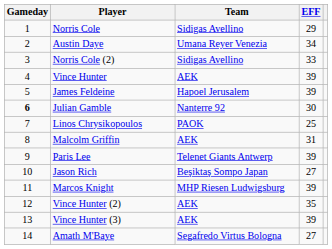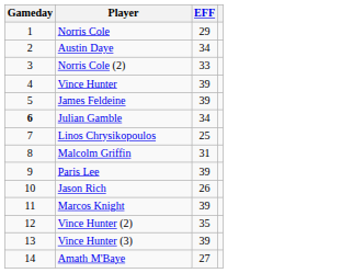- column: Team | Sidigas Avellino | Umana Reyer Venezia | Sidigas Avellino | AEK | Hapoel Jerusalem | Nanterre 92 | PAOK | AEK | Telenet Giants Antwerp | Beşiktaş Sompo Japan | MHP Riesen Ludwigsburg | AEK | AEK | Segafredo Virtus Bologna
Julian Gamble | EFF: 30 -> 34
Jason Rich | EFF: 27 -> 26
